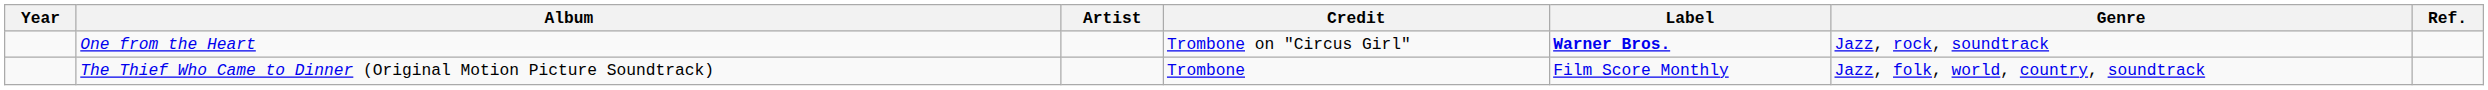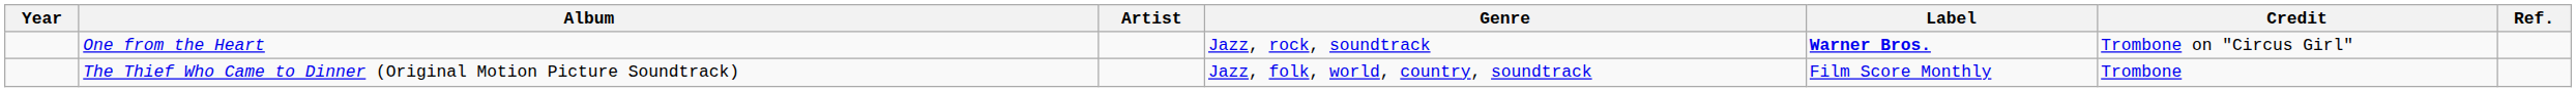columns swapped: Genre <-> Credit
